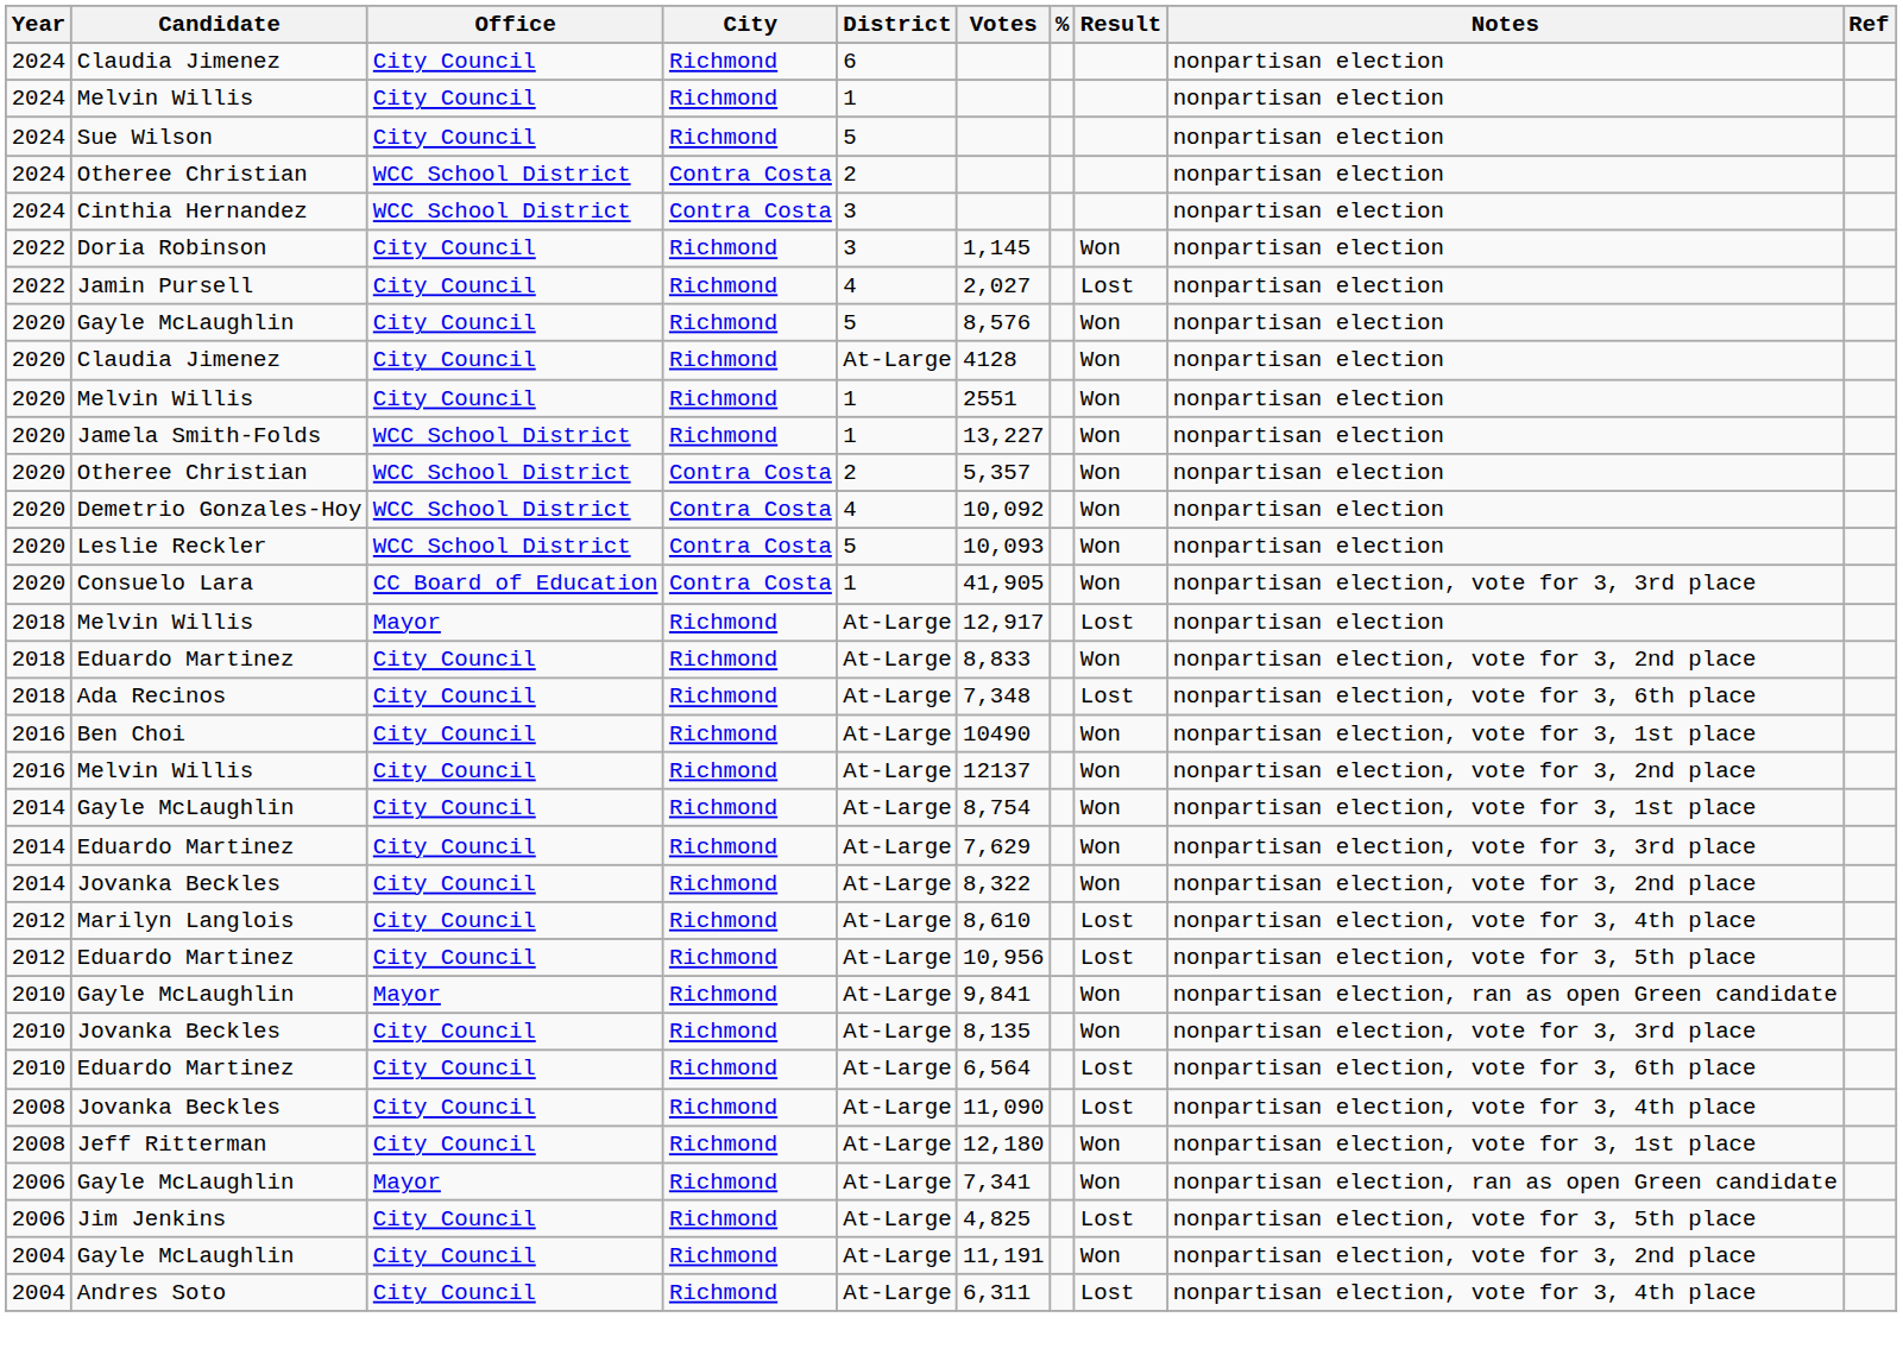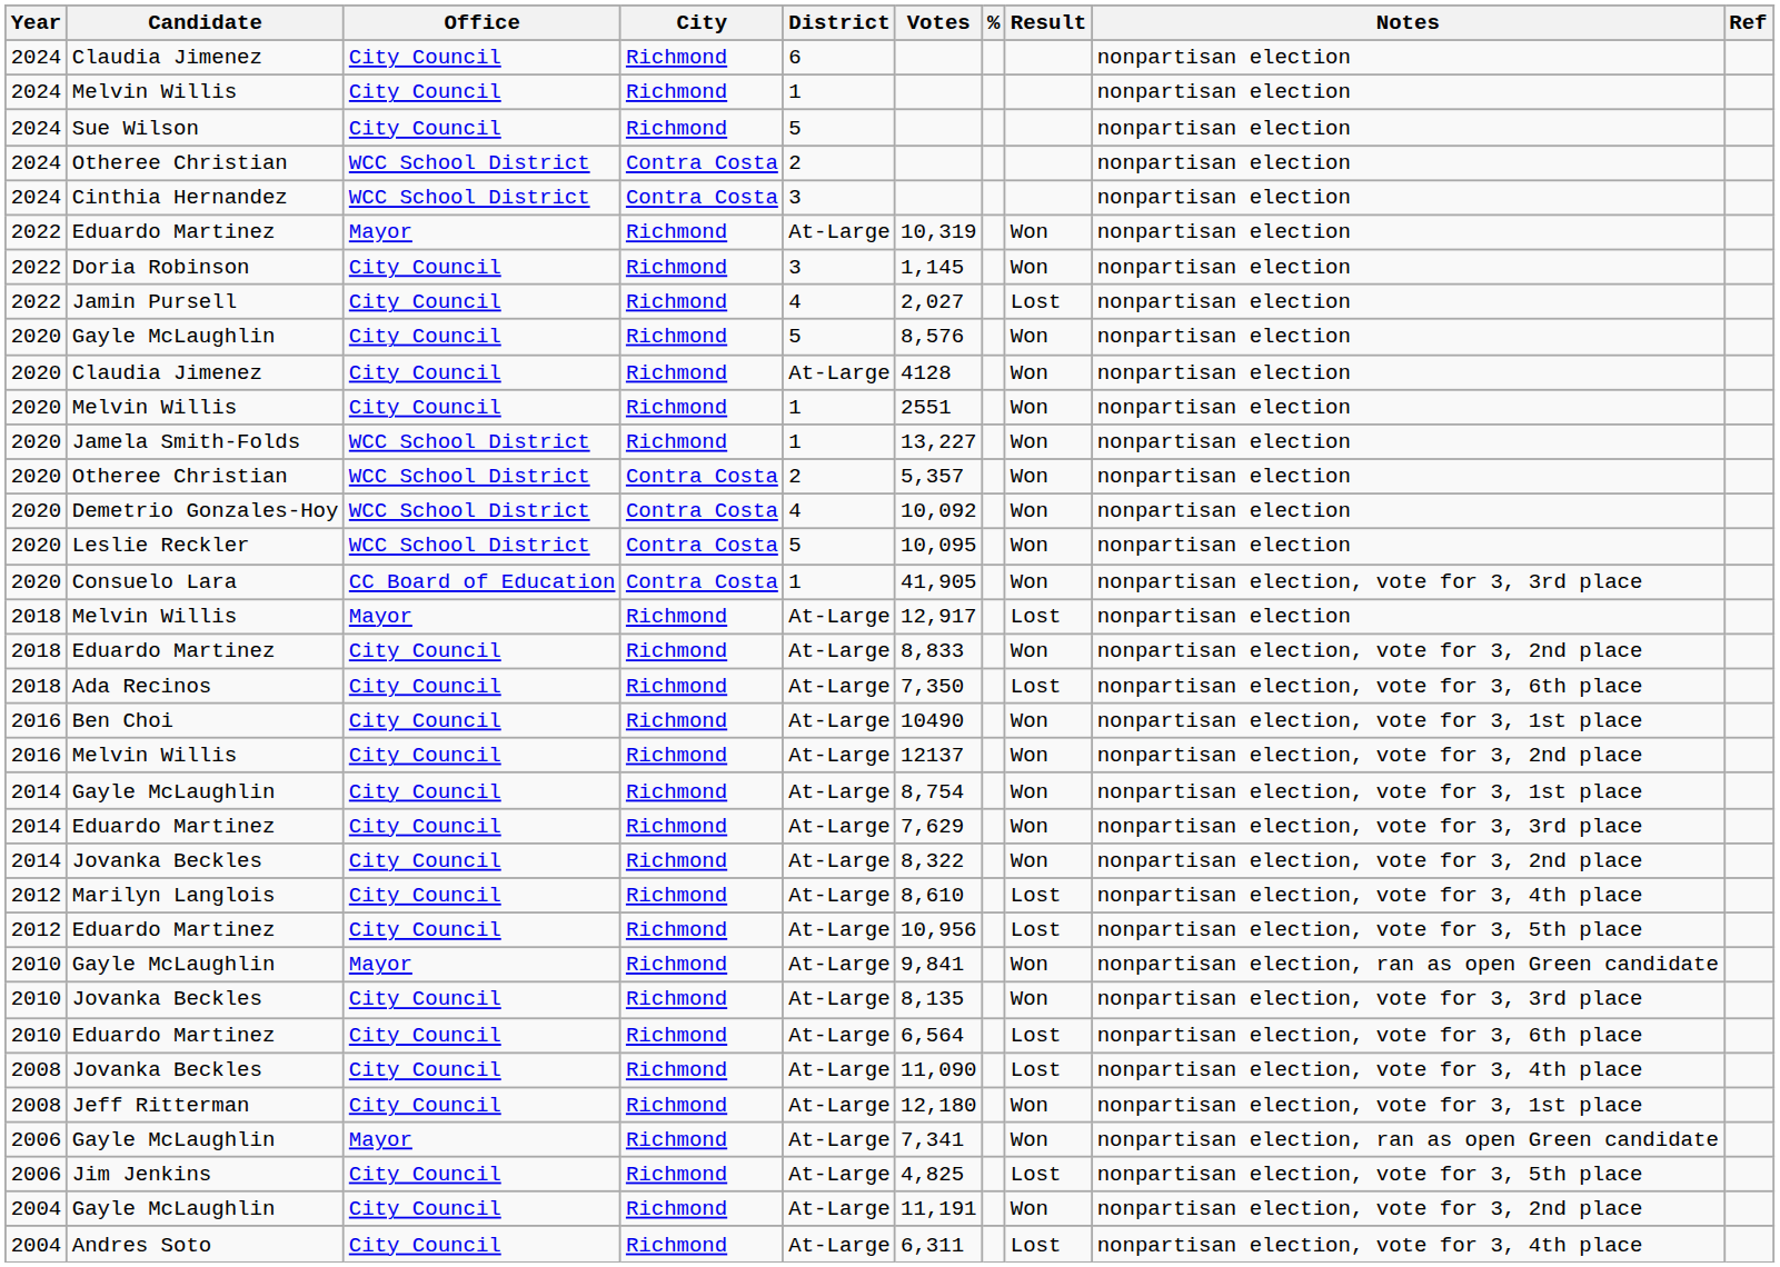+ row: 2022 | Eduardo Martinez | Mayor | Richmond | At-Large | 10,319 | Won | nonpartisan election
Leslie Reckler | Votes: 10,093 -> 10,095
Ada Recinos | Votes: 7,348 -> 7,350
